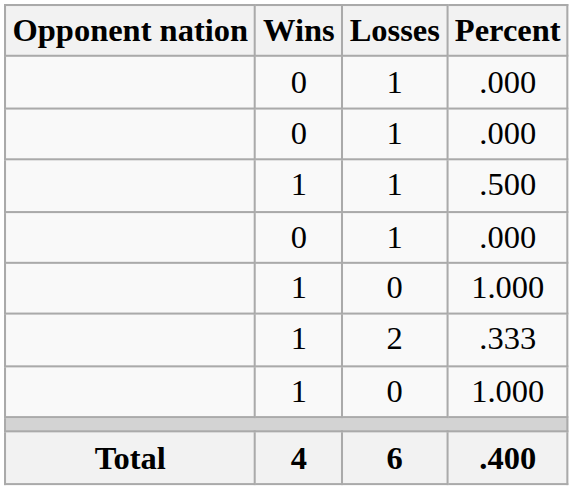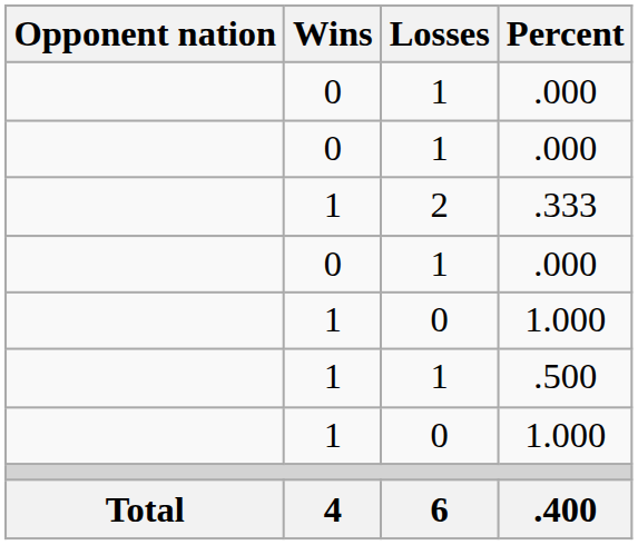rows swapped: .500 <-> .333
